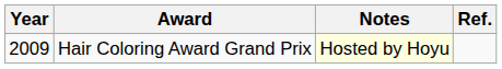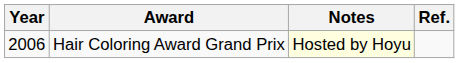Hair Coloring Award Grand Prix | Year: 2009 -> 2006
